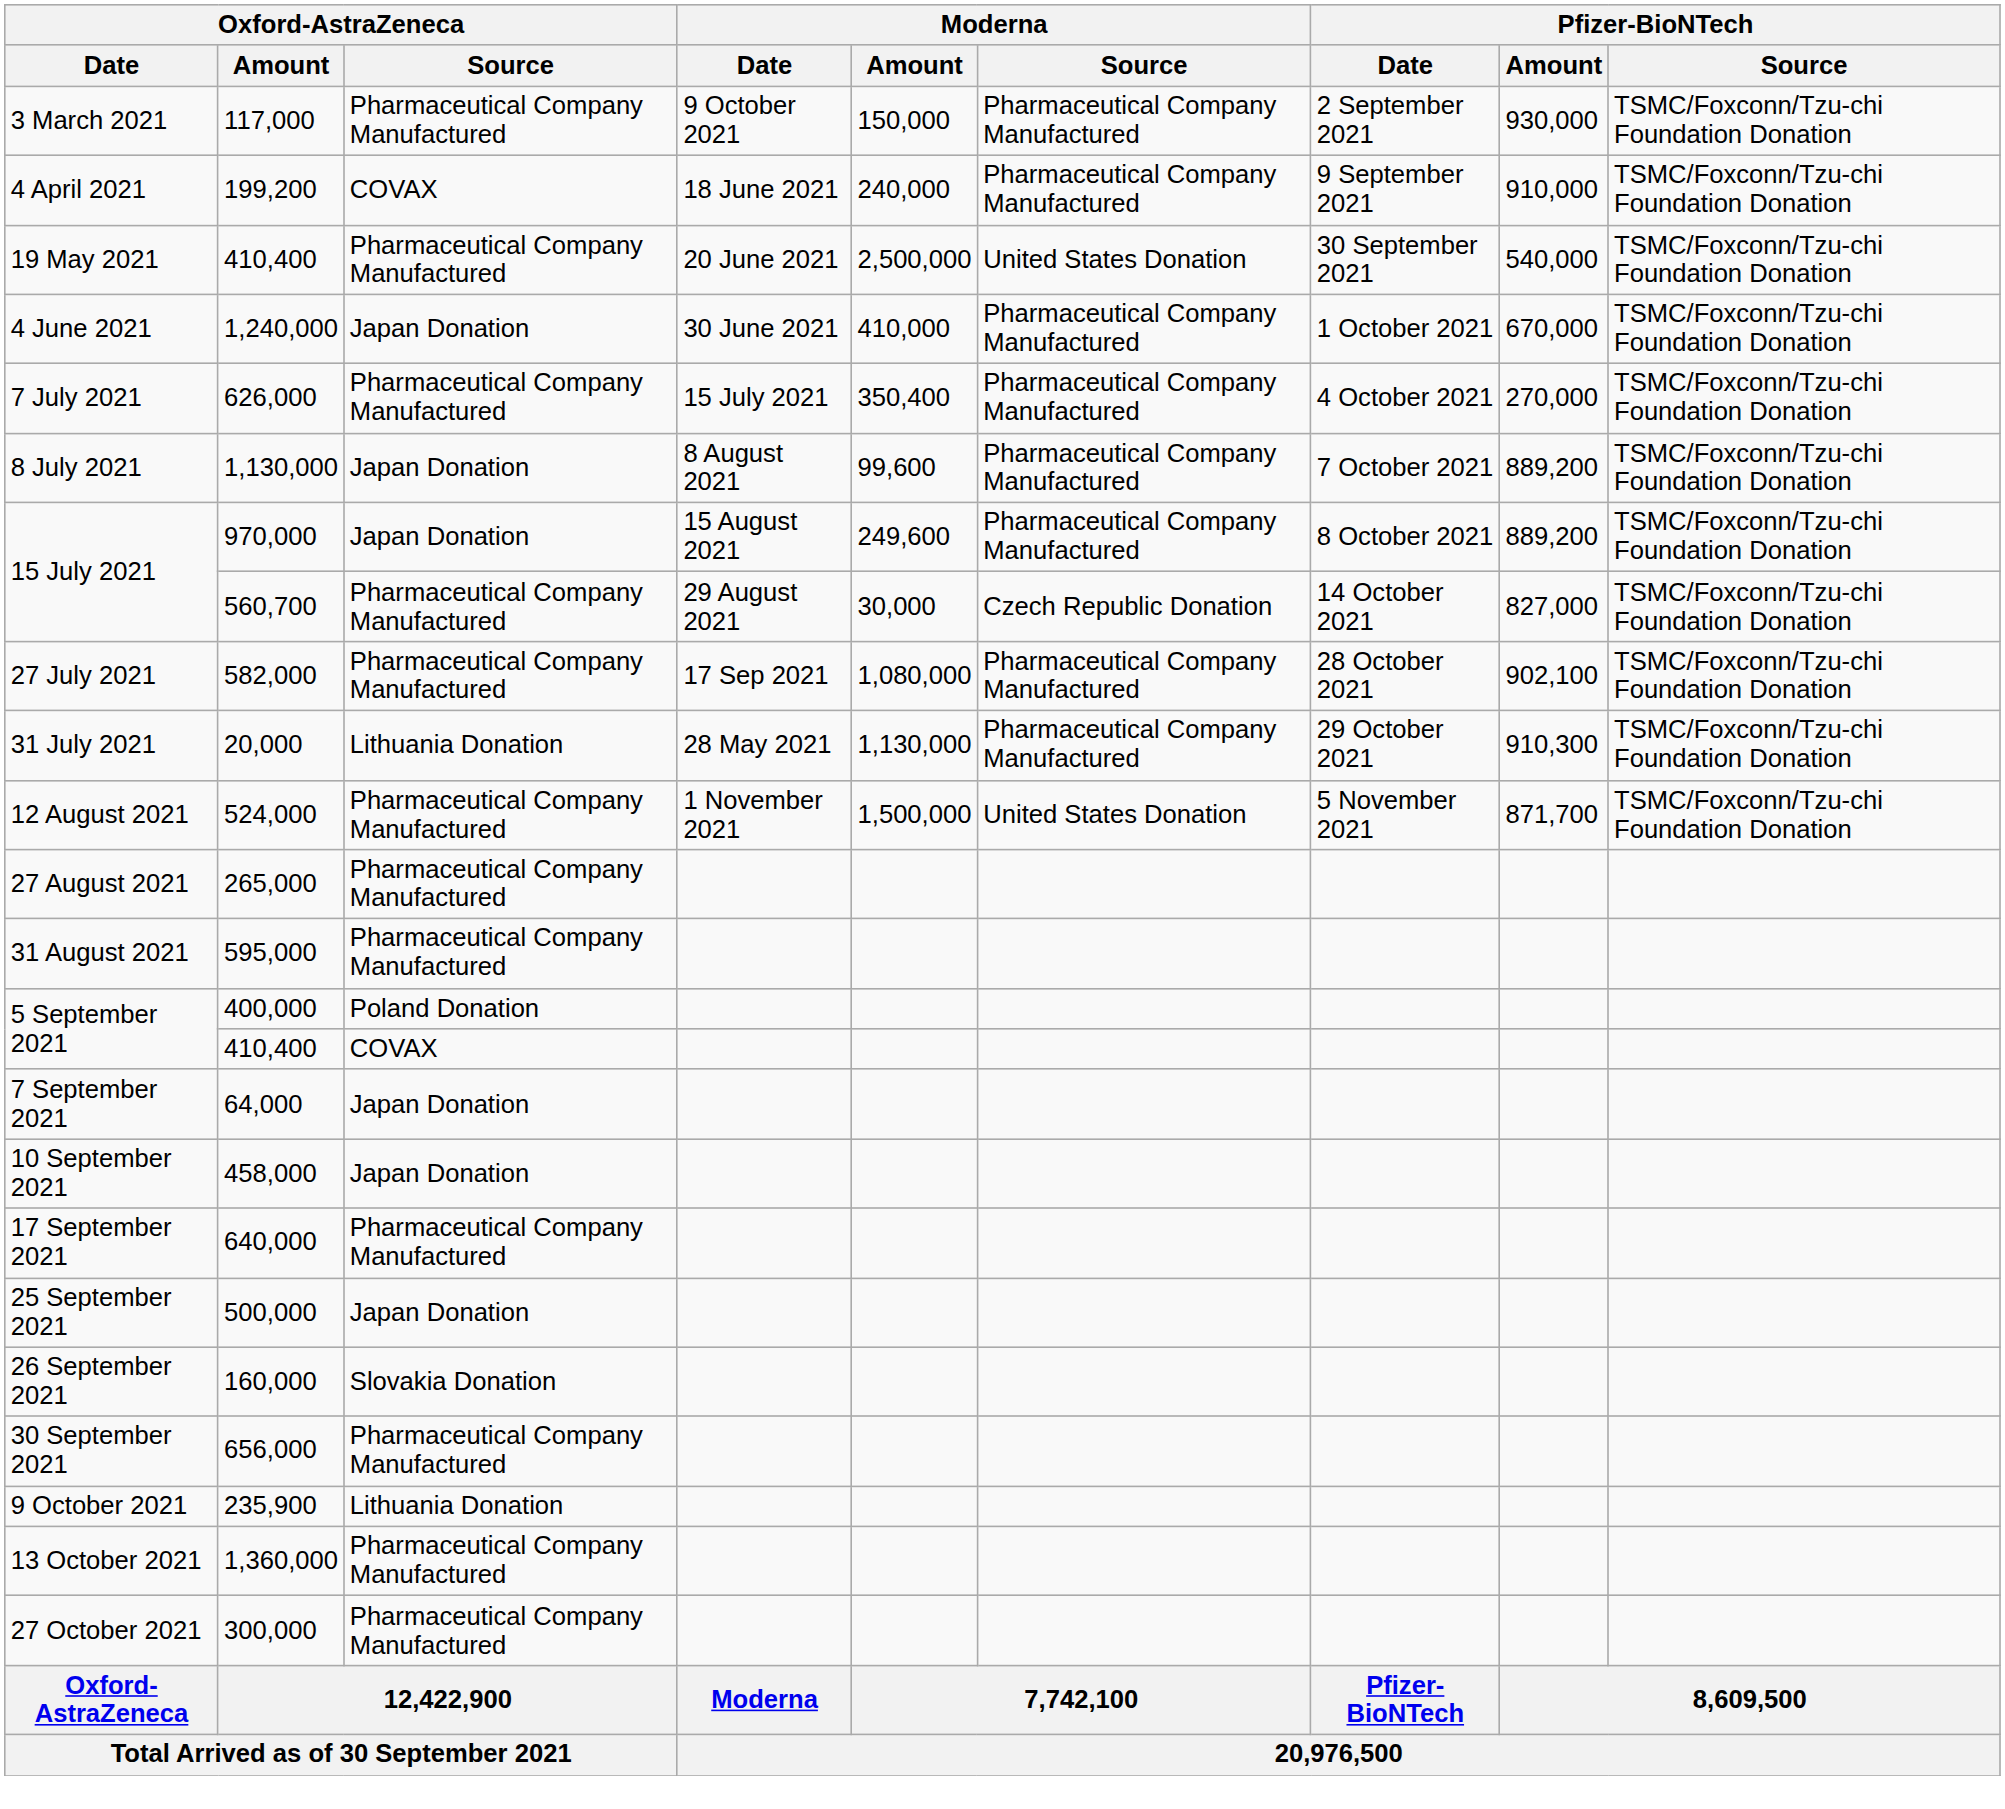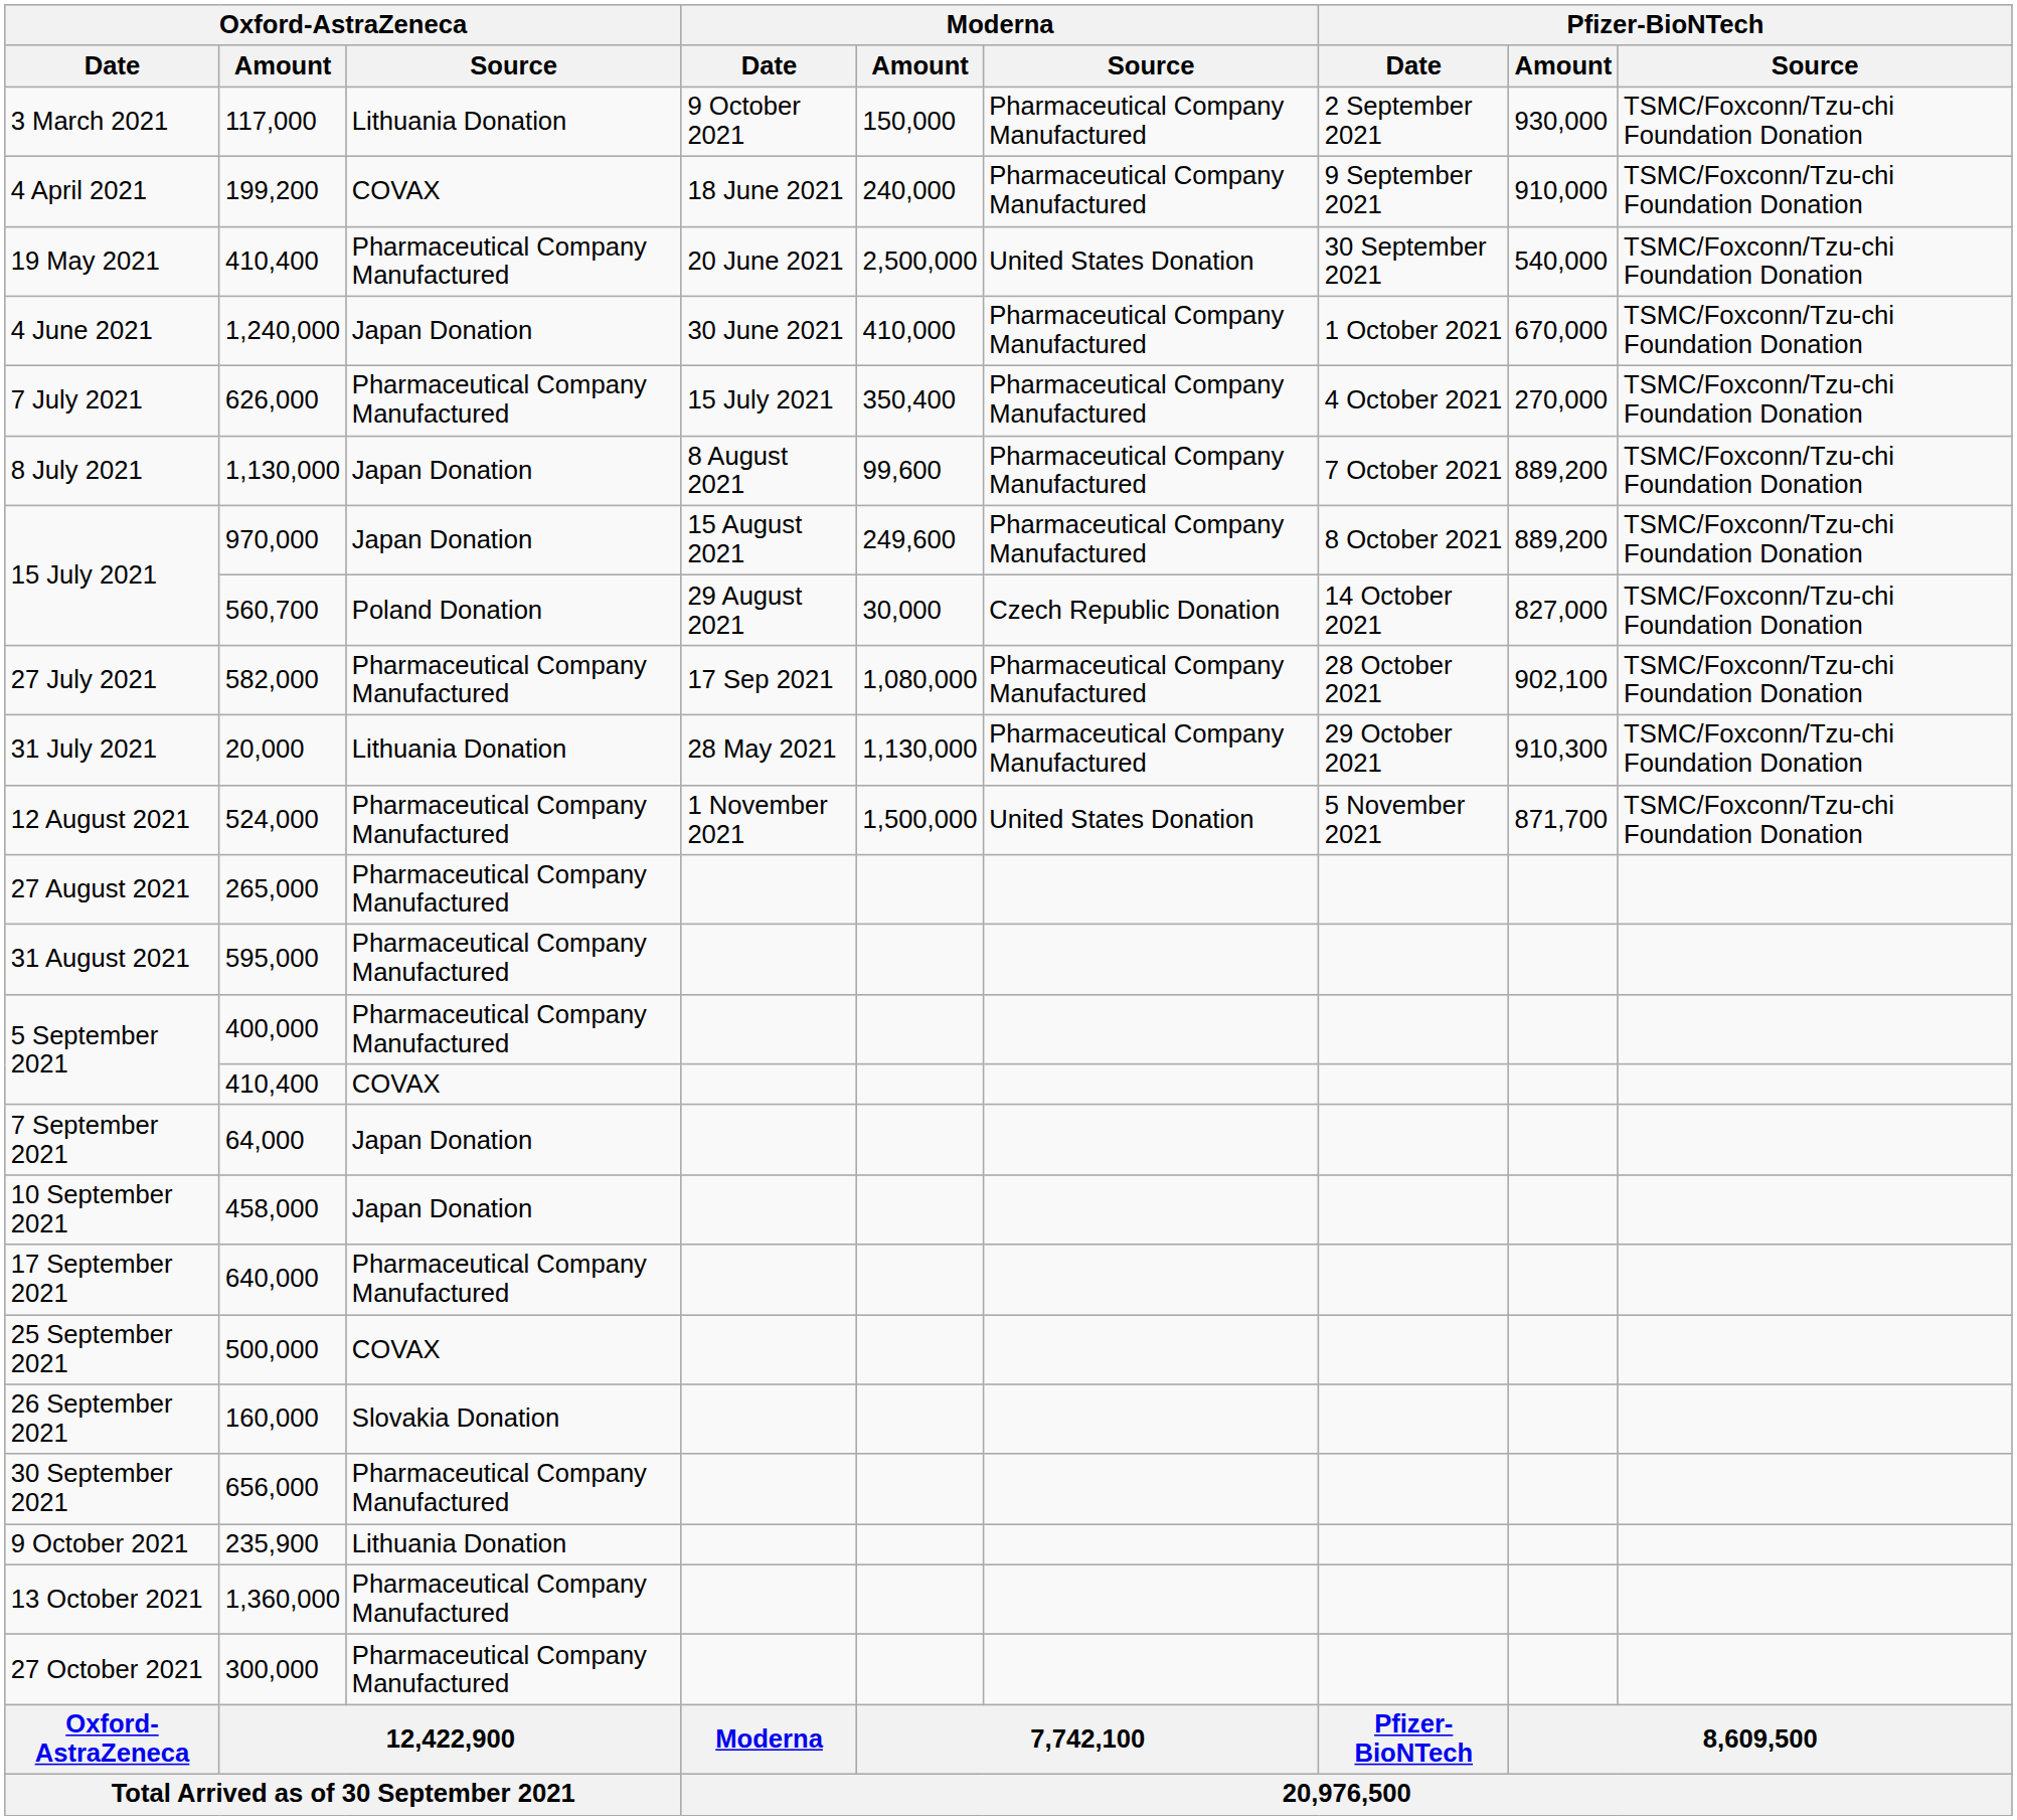3 March 2021 | Oxford-AstraZeneca / Source: Pharmaceutical Company Manufactured -> Lithuania Donation
15 July 2021 / 560,700 | Oxford-AstraZeneca / Source: Pharmaceutical Company Manufactured -> Poland Donation
5 September 2021 / 400,000 | Oxford-AstraZeneca / Source: Poland Donation -> Pharmaceutical Company Manufactured
25 September 2021 | Oxford-AstraZeneca / Source: Japan Donation -> COVAX
